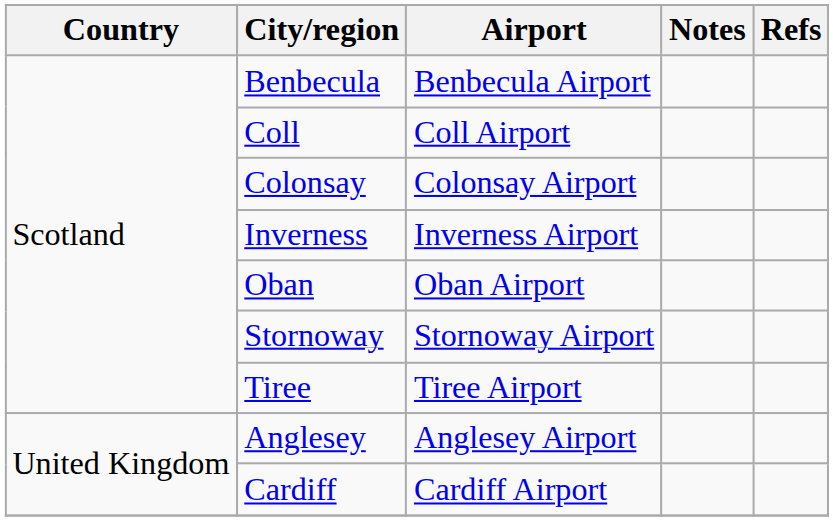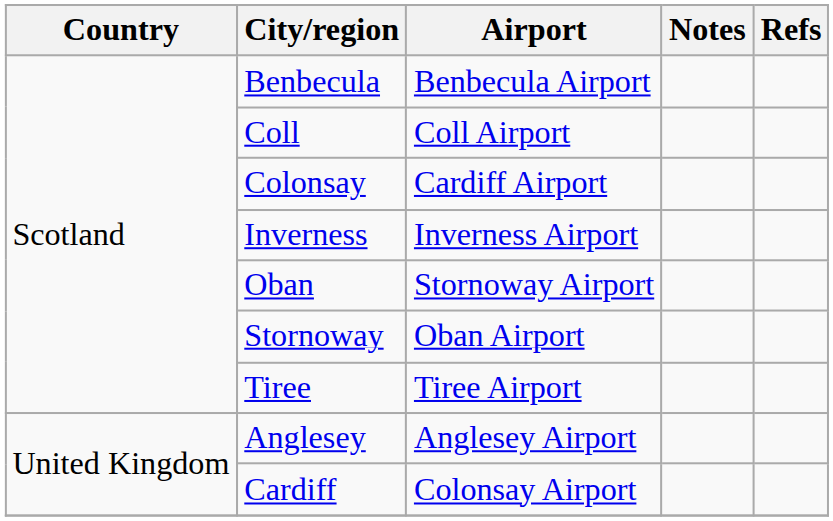Colonsay | Airport: Colonsay Airport -> Cardiff Airport
Oban | Airport: Oban Airport -> Stornoway Airport
Stornoway | Airport: Stornoway Airport -> Oban Airport
Cardiff | Airport: Cardiff Airport -> Colonsay Airport
